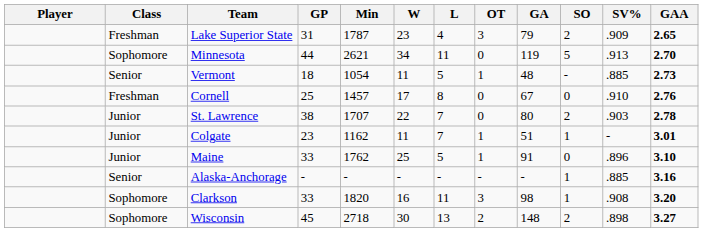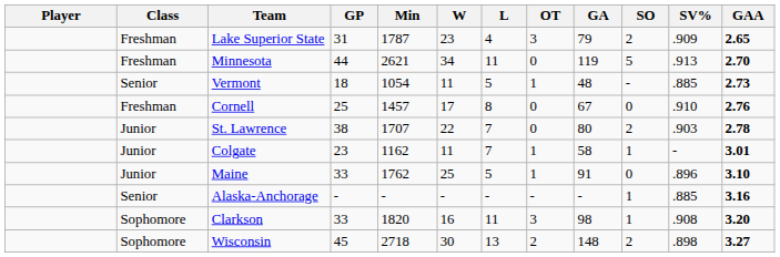Minnesota | Class: Sophomore -> Freshman
Colgate | GA: 51 -> 58
